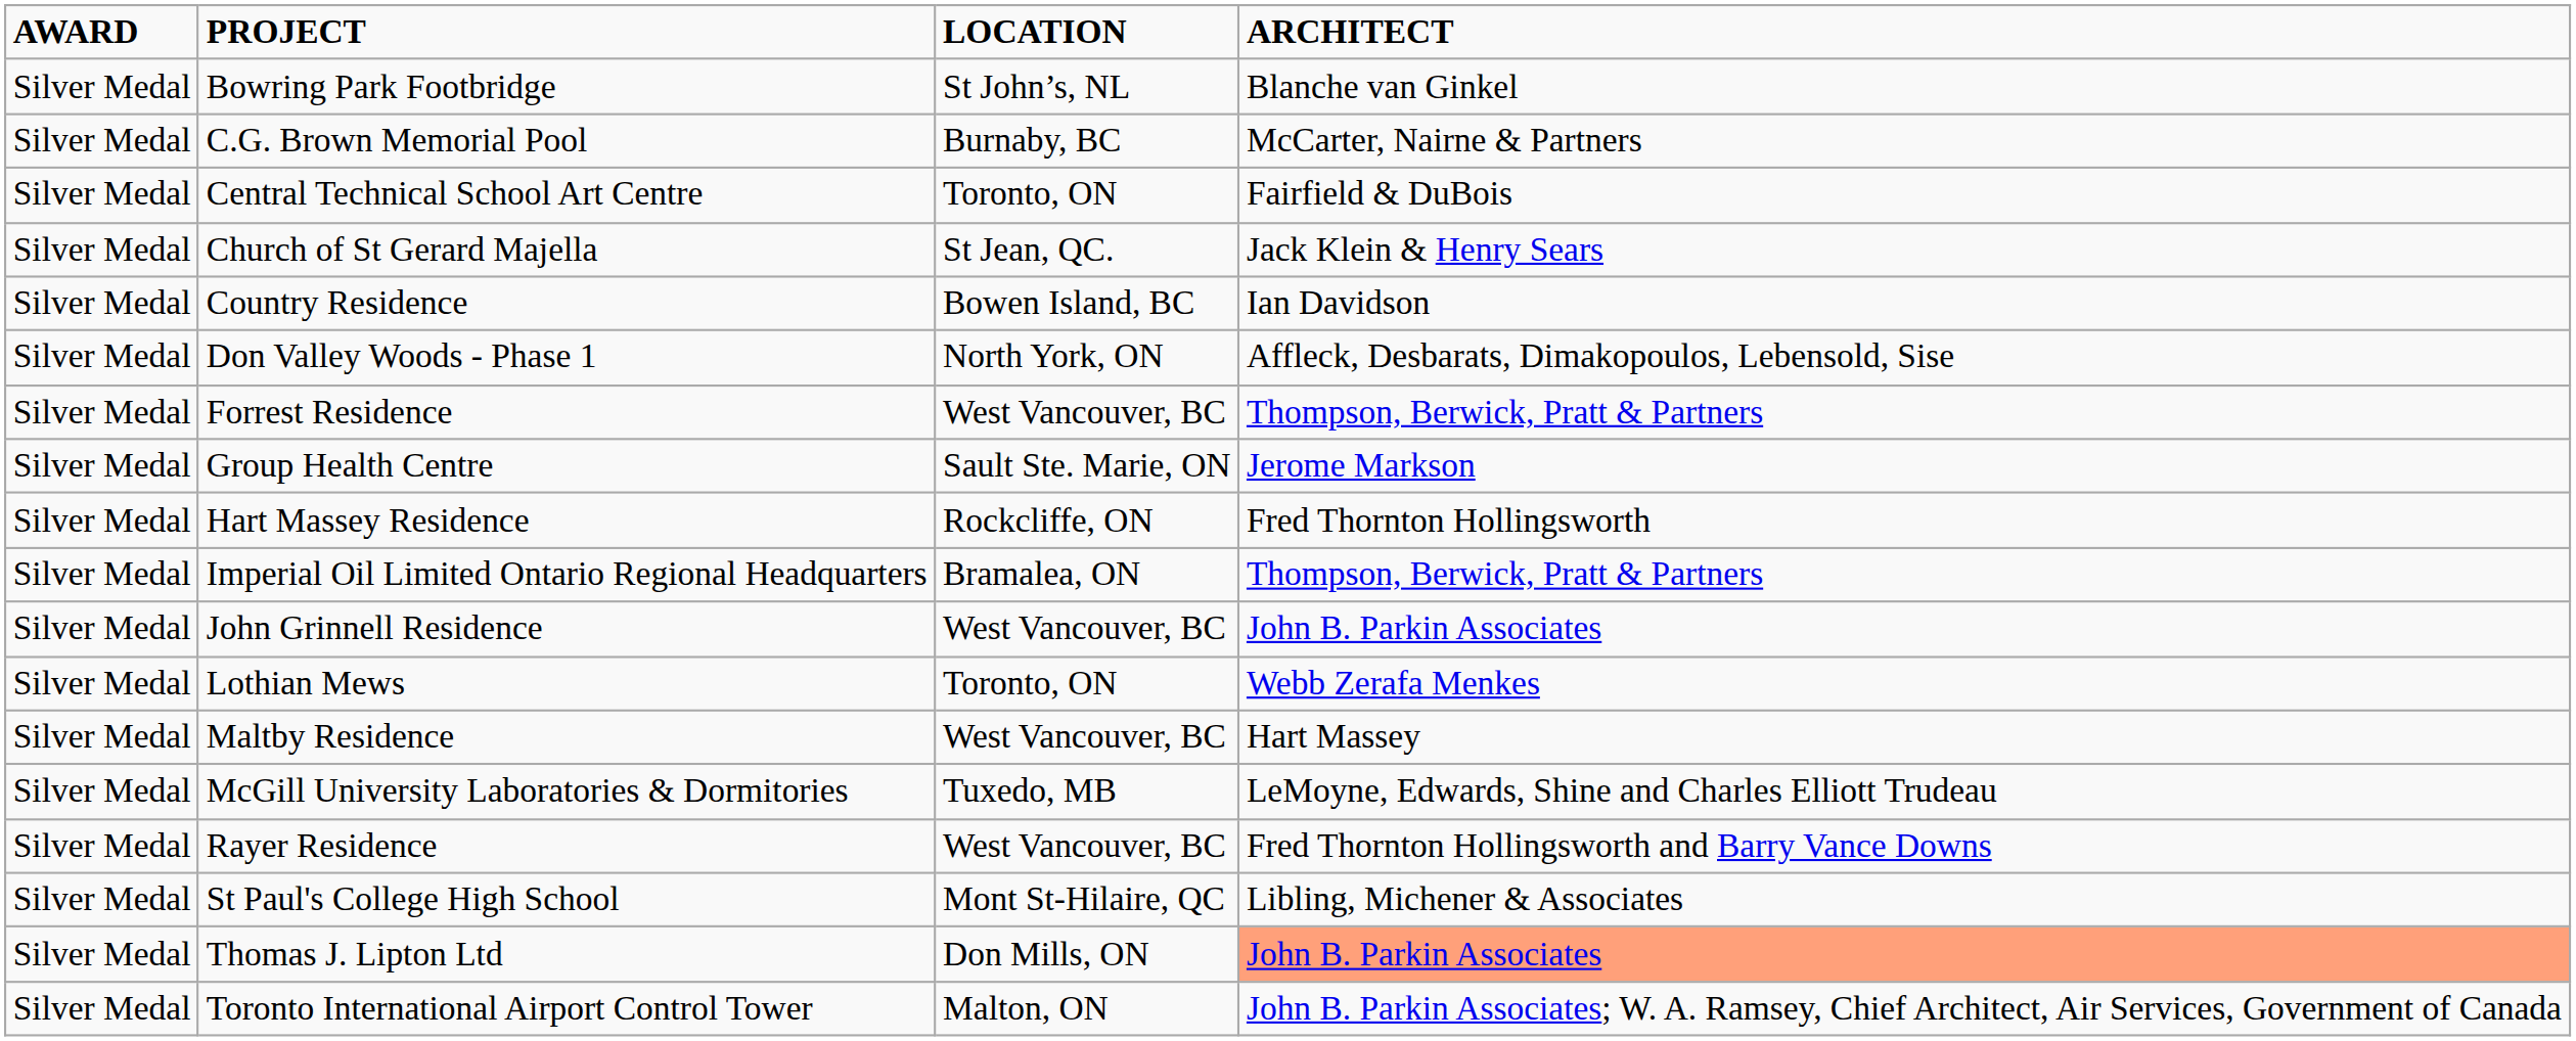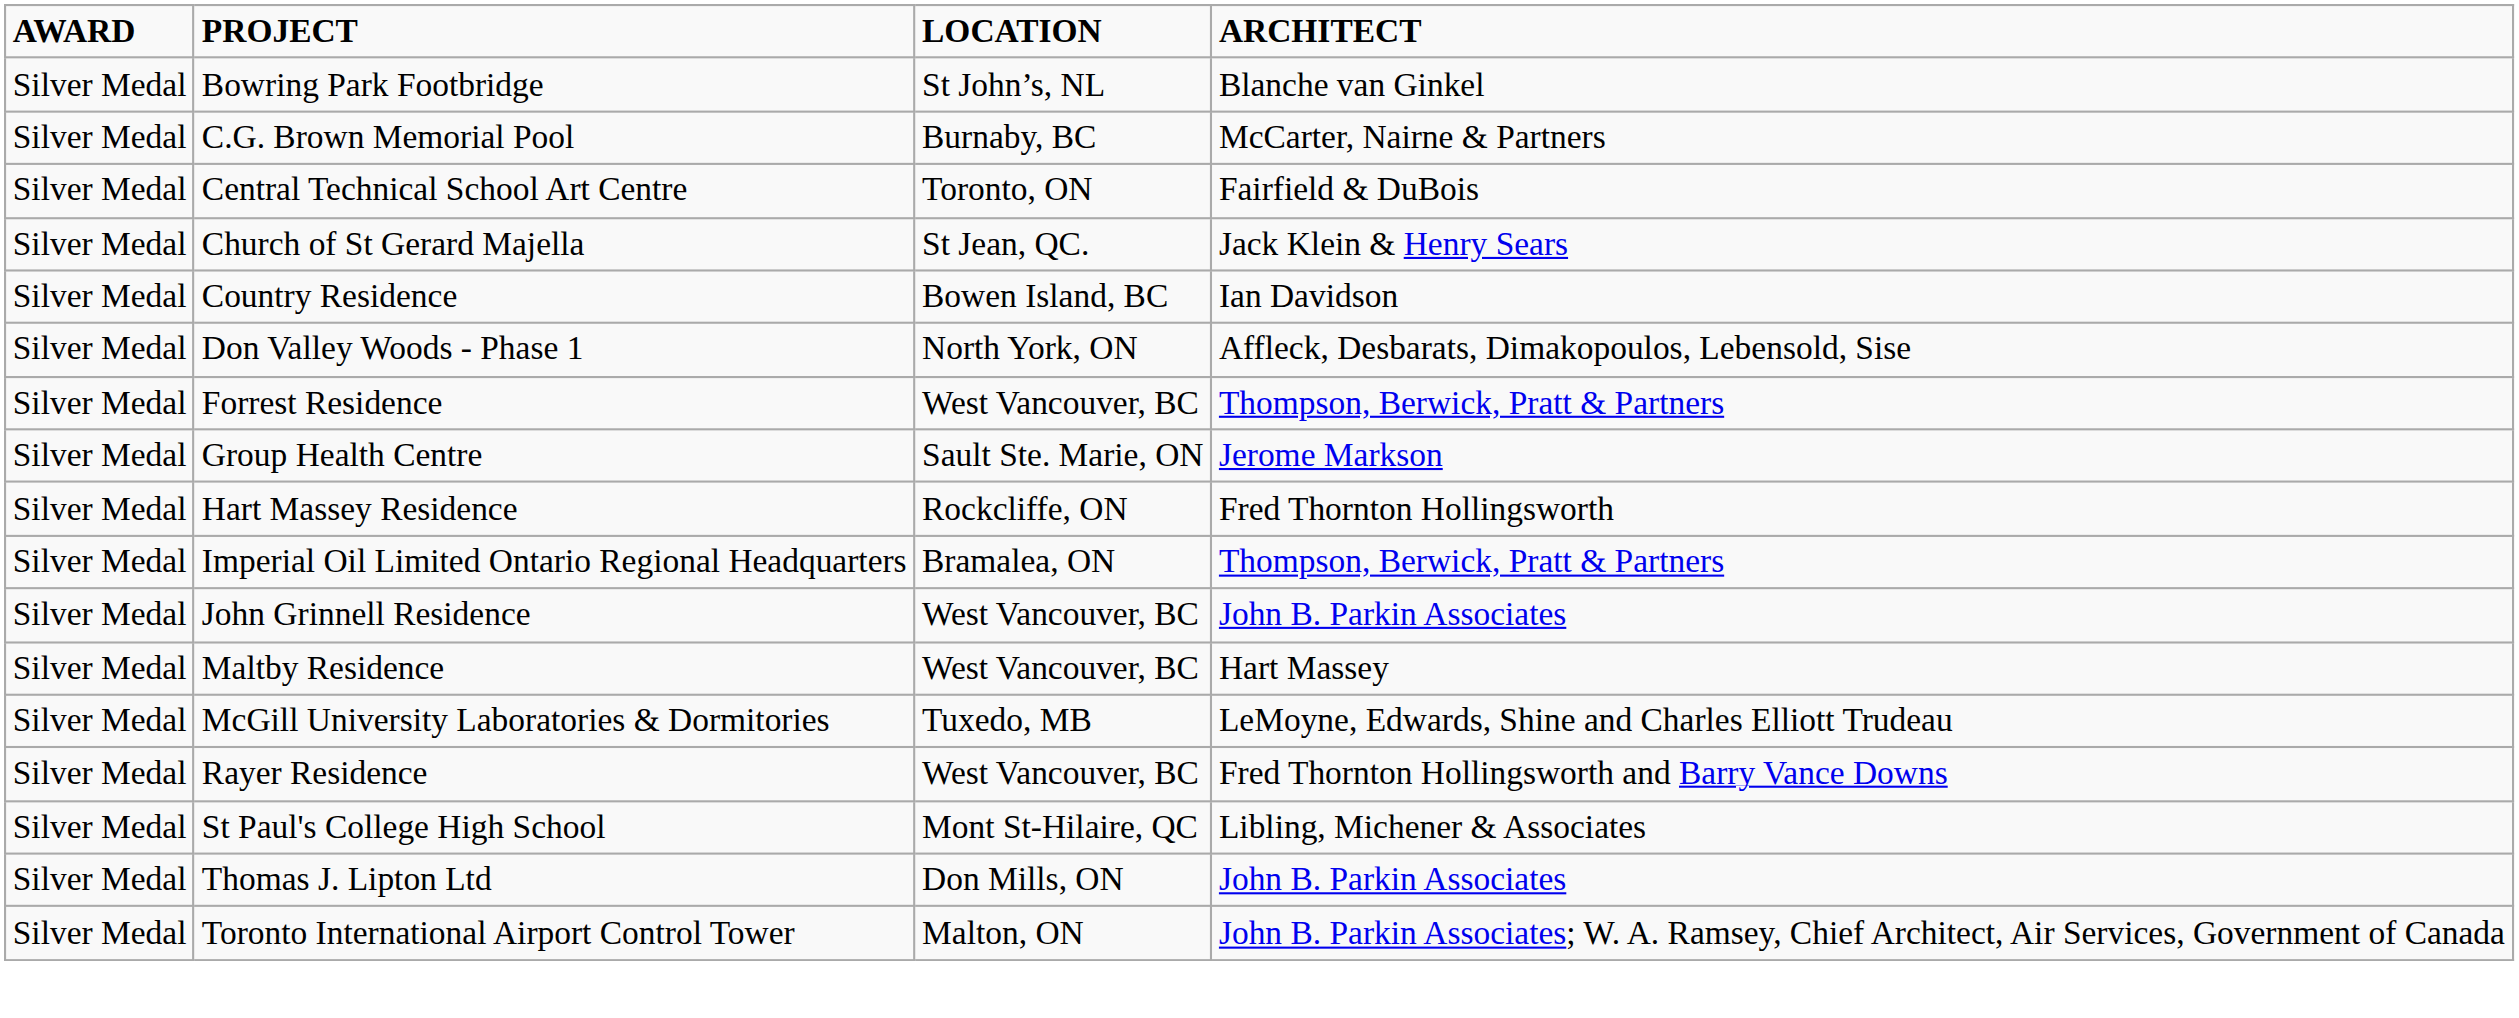- row: Silver Medal | Lothian Mews | Toronto, ON | Webb Zerafa Menkes
Thomas J. Lipton Ltd | ARCHITECT: lightsalmon background -> no background
